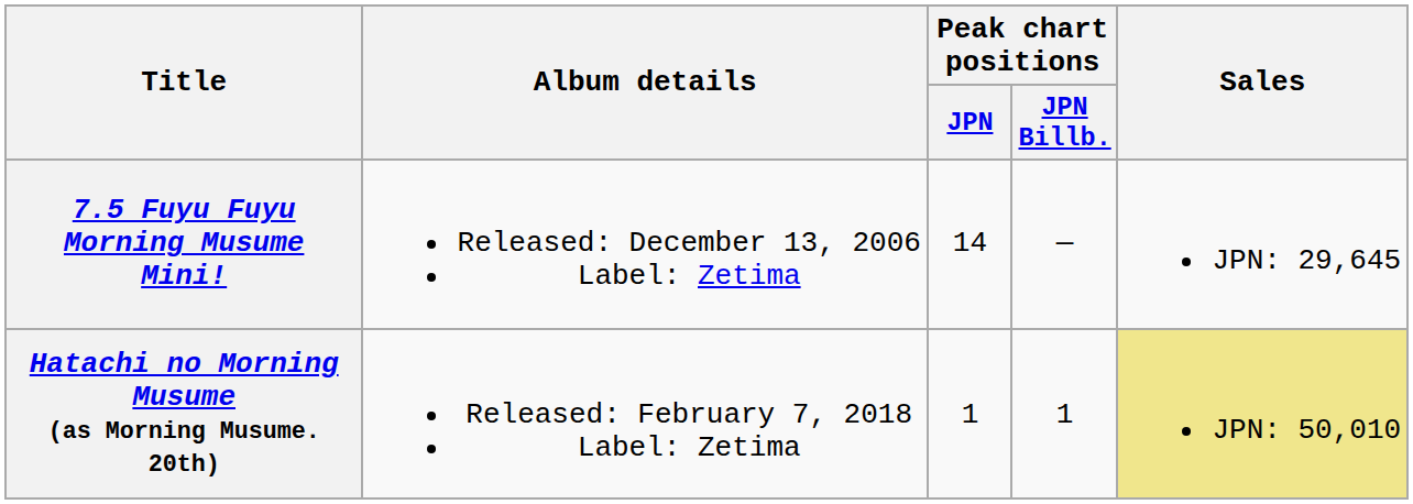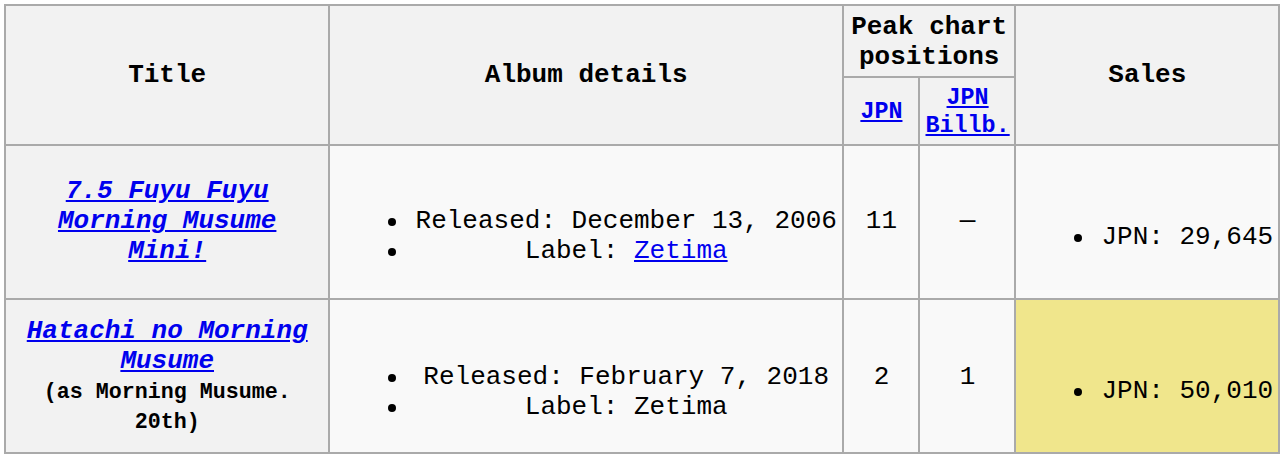7.5 Fuyu Fuyu Morning Musume Mini! | Peak chart positions / JPN: 14 -> 11
Hatachi no Morning Musume (as Morning Musume. 20th) | Peak chart positions / JPN: 1 -> 2
